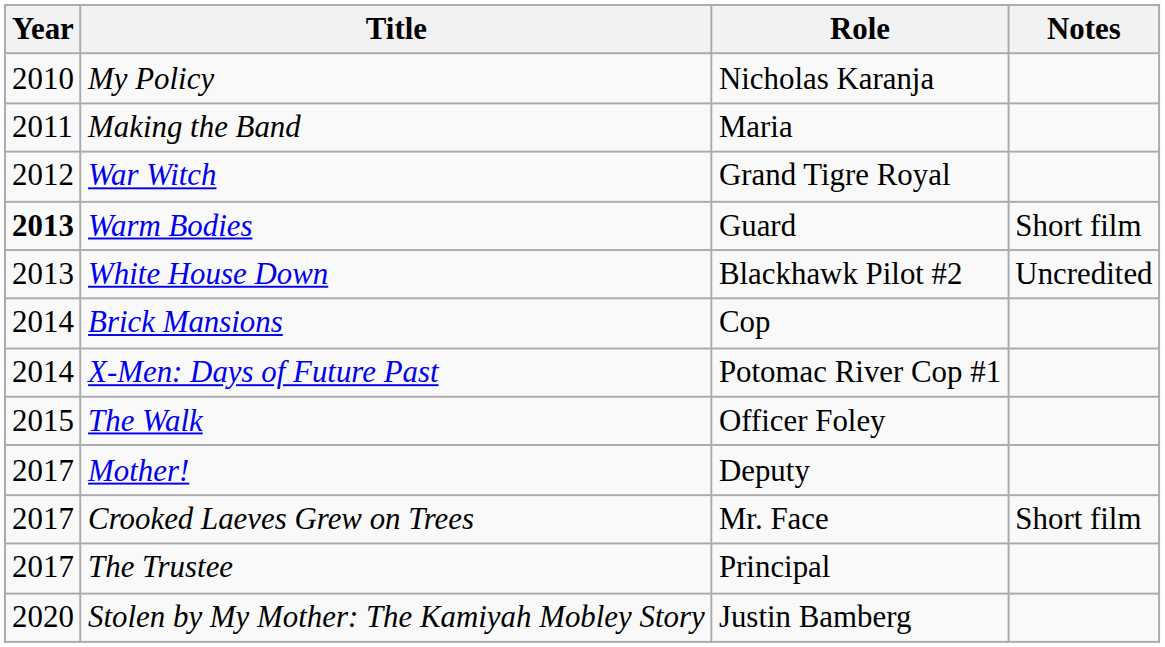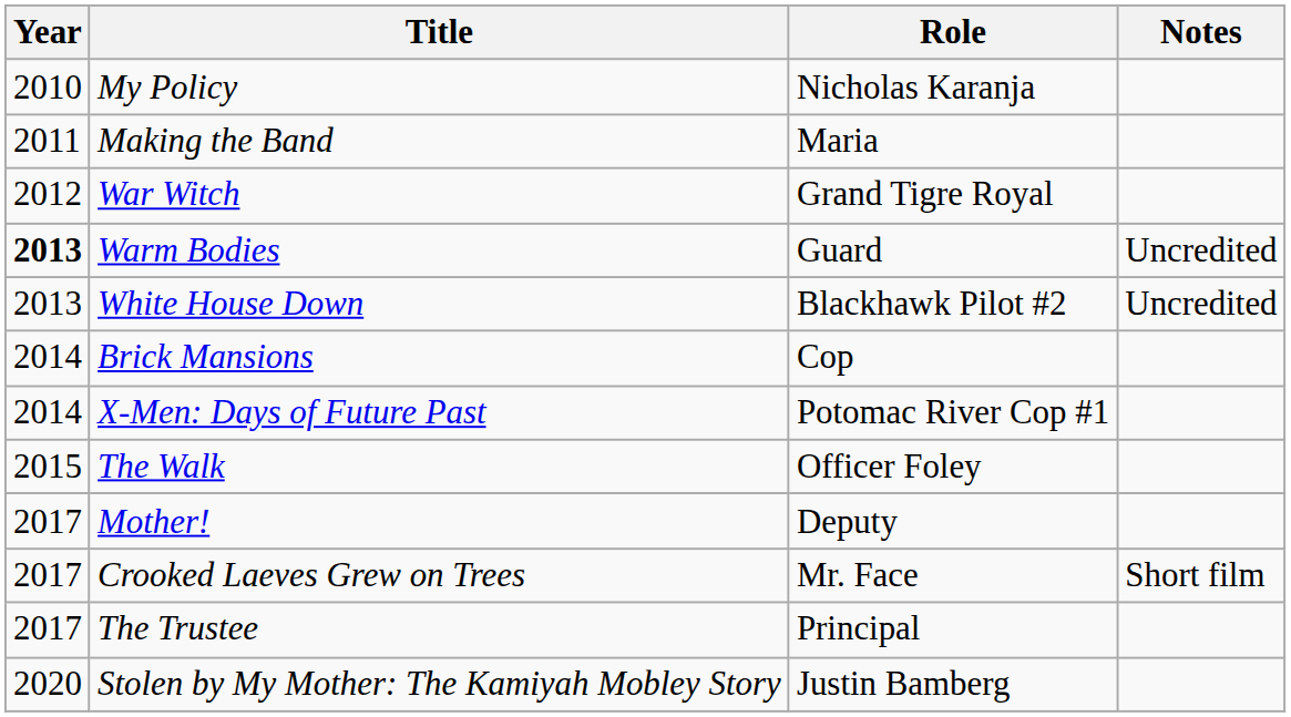Warm Bodies | Notes: Short film -> Uncredited
